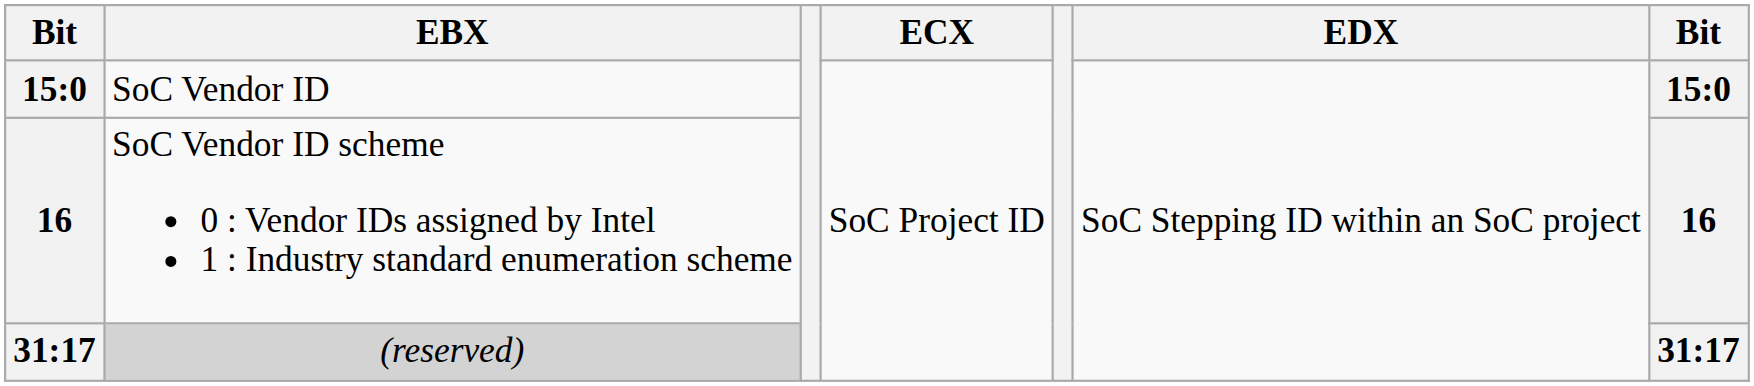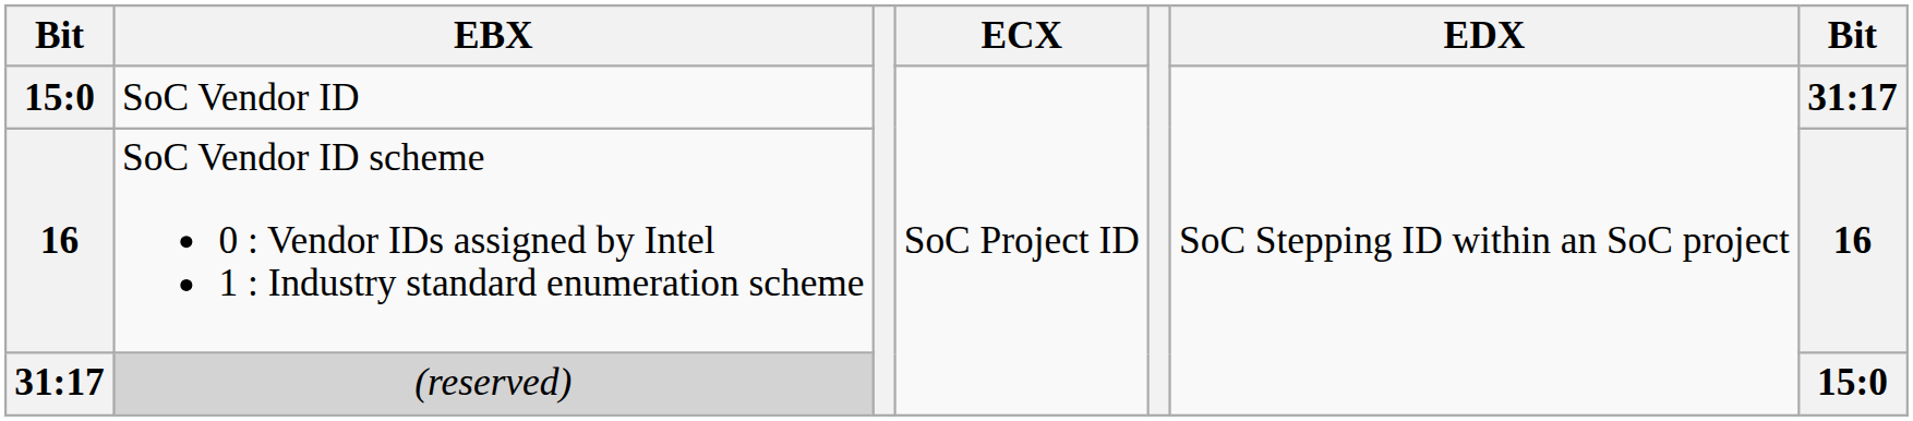SoC Vendor ID | column 7: 15:0 -> 31:17
(reserved) | column 7: 31:17 -> 15:0
